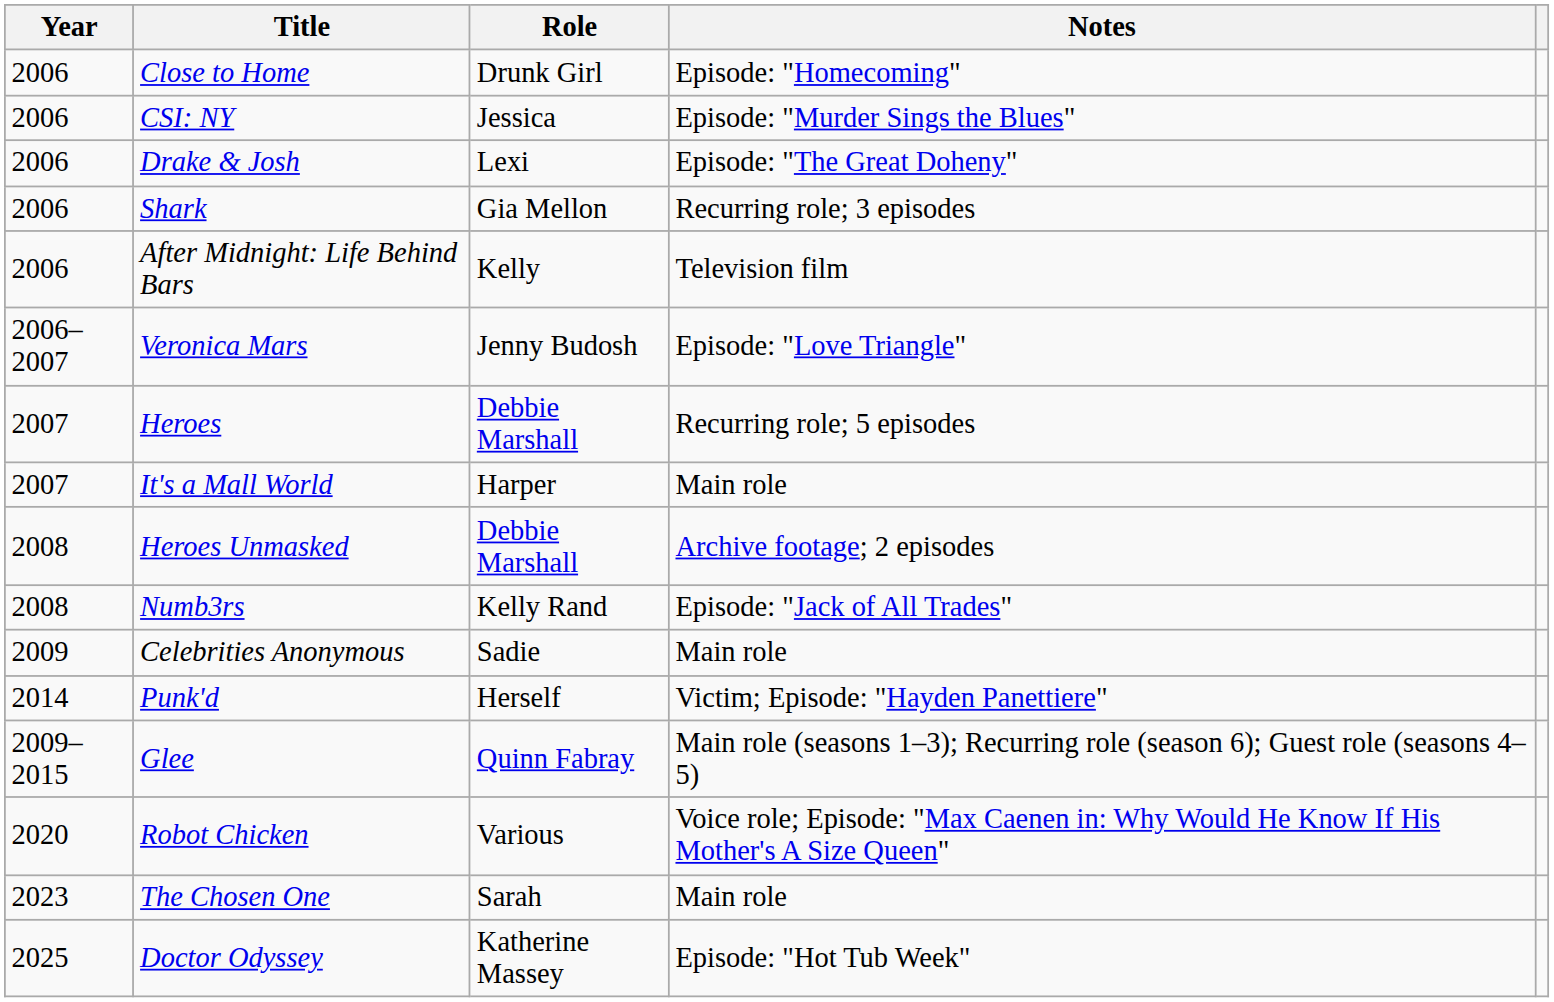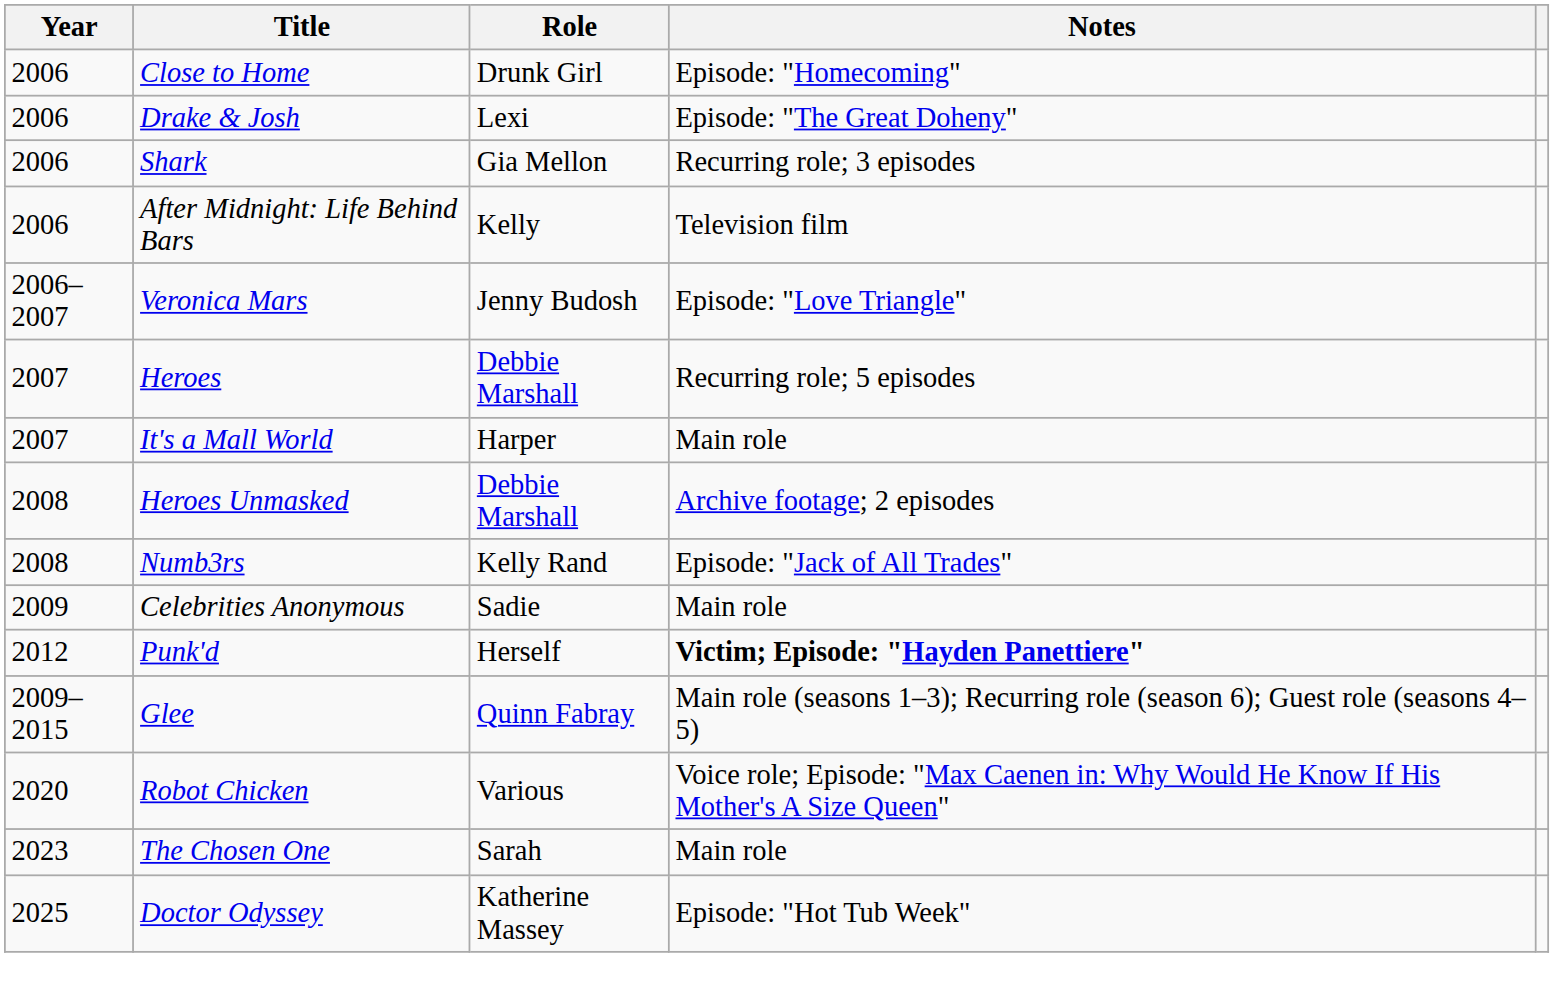- row: 2006 | CSI: NY | Jessica | Episode: "Murder Sings the Blues"
Punk'd | Year: 2014 -> 2012
Punk'd | Notes: normal -> bold
